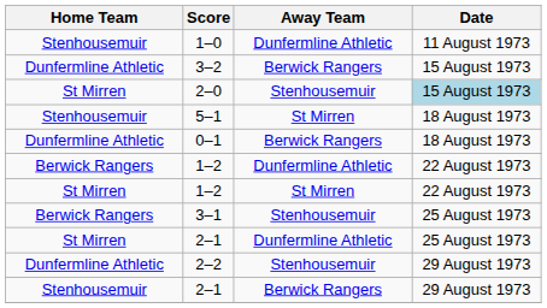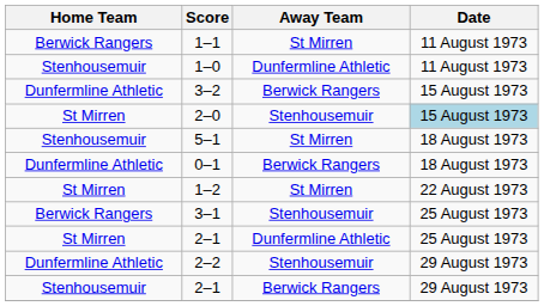+ row: Berwick Rangers | 1–1 | St Mirren | 11 August 1973
- row: Berwick Rangers | 1–2 | Dunfermline Athletic | 22 August 1973
